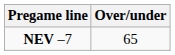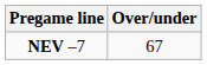NEV –7 | Over/under: 65 -> 67
